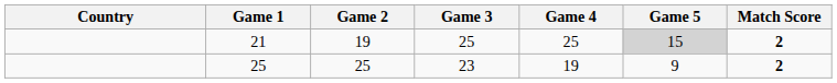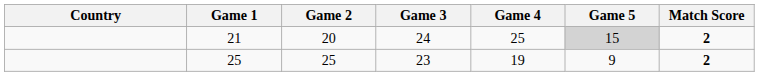21 | Game 2: 19 -> 20
21 | Game 3: 25 -> 24
